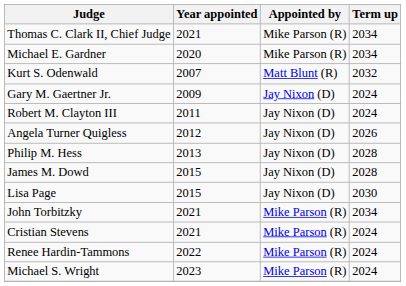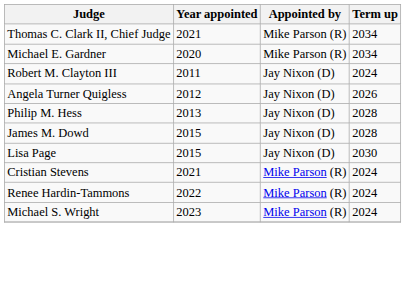- row: Kurt S. Odenwald | 2007 | Matt Blunt (R) | 2032
- row: Gary M. Gaertner Jr. | 2009 | Jay Nixon (D) | 2024
- row: John Torbitzky | 2021 | Mike Parson (R) | 2034
